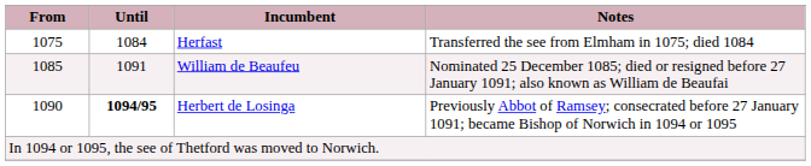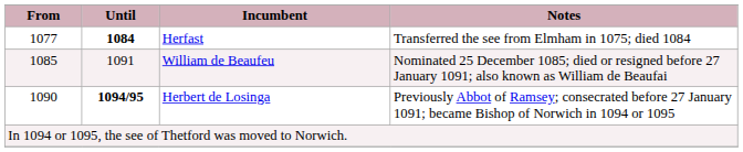Herfast | From: 1075 -> 1077
Herfast | Until: normal -> bold
